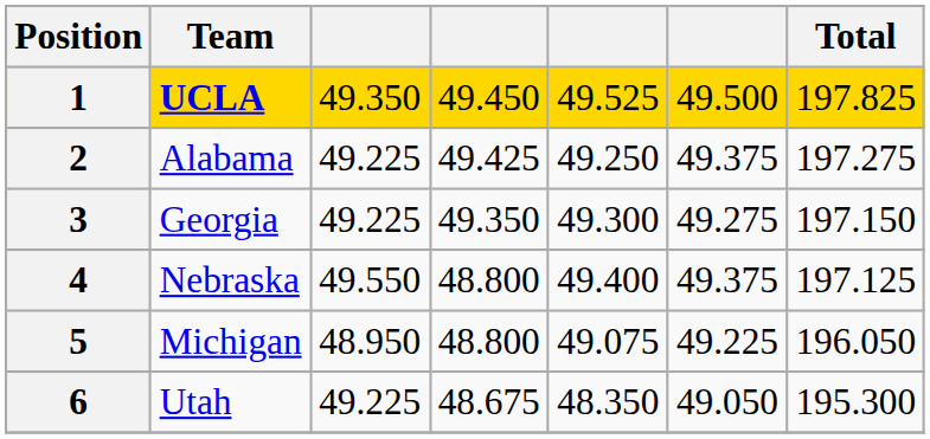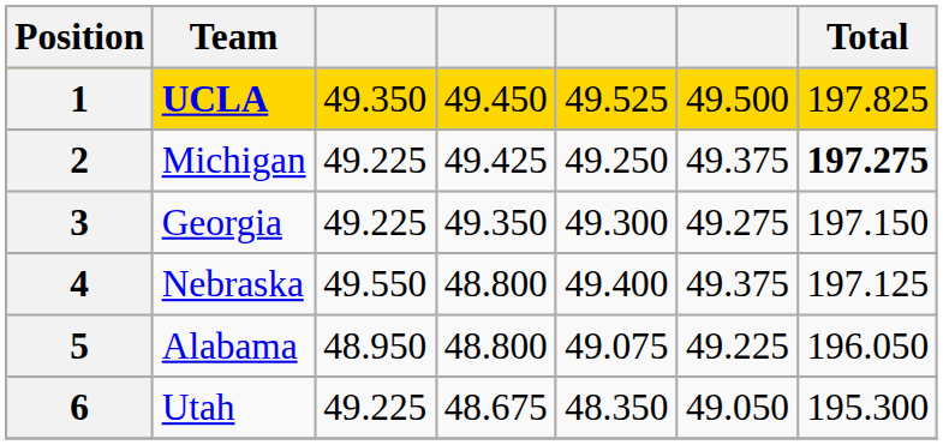2 | Team: Alabama -> Michigan
2 | Total: normal -> bold
5 | Team: Michigan -> Alabama
